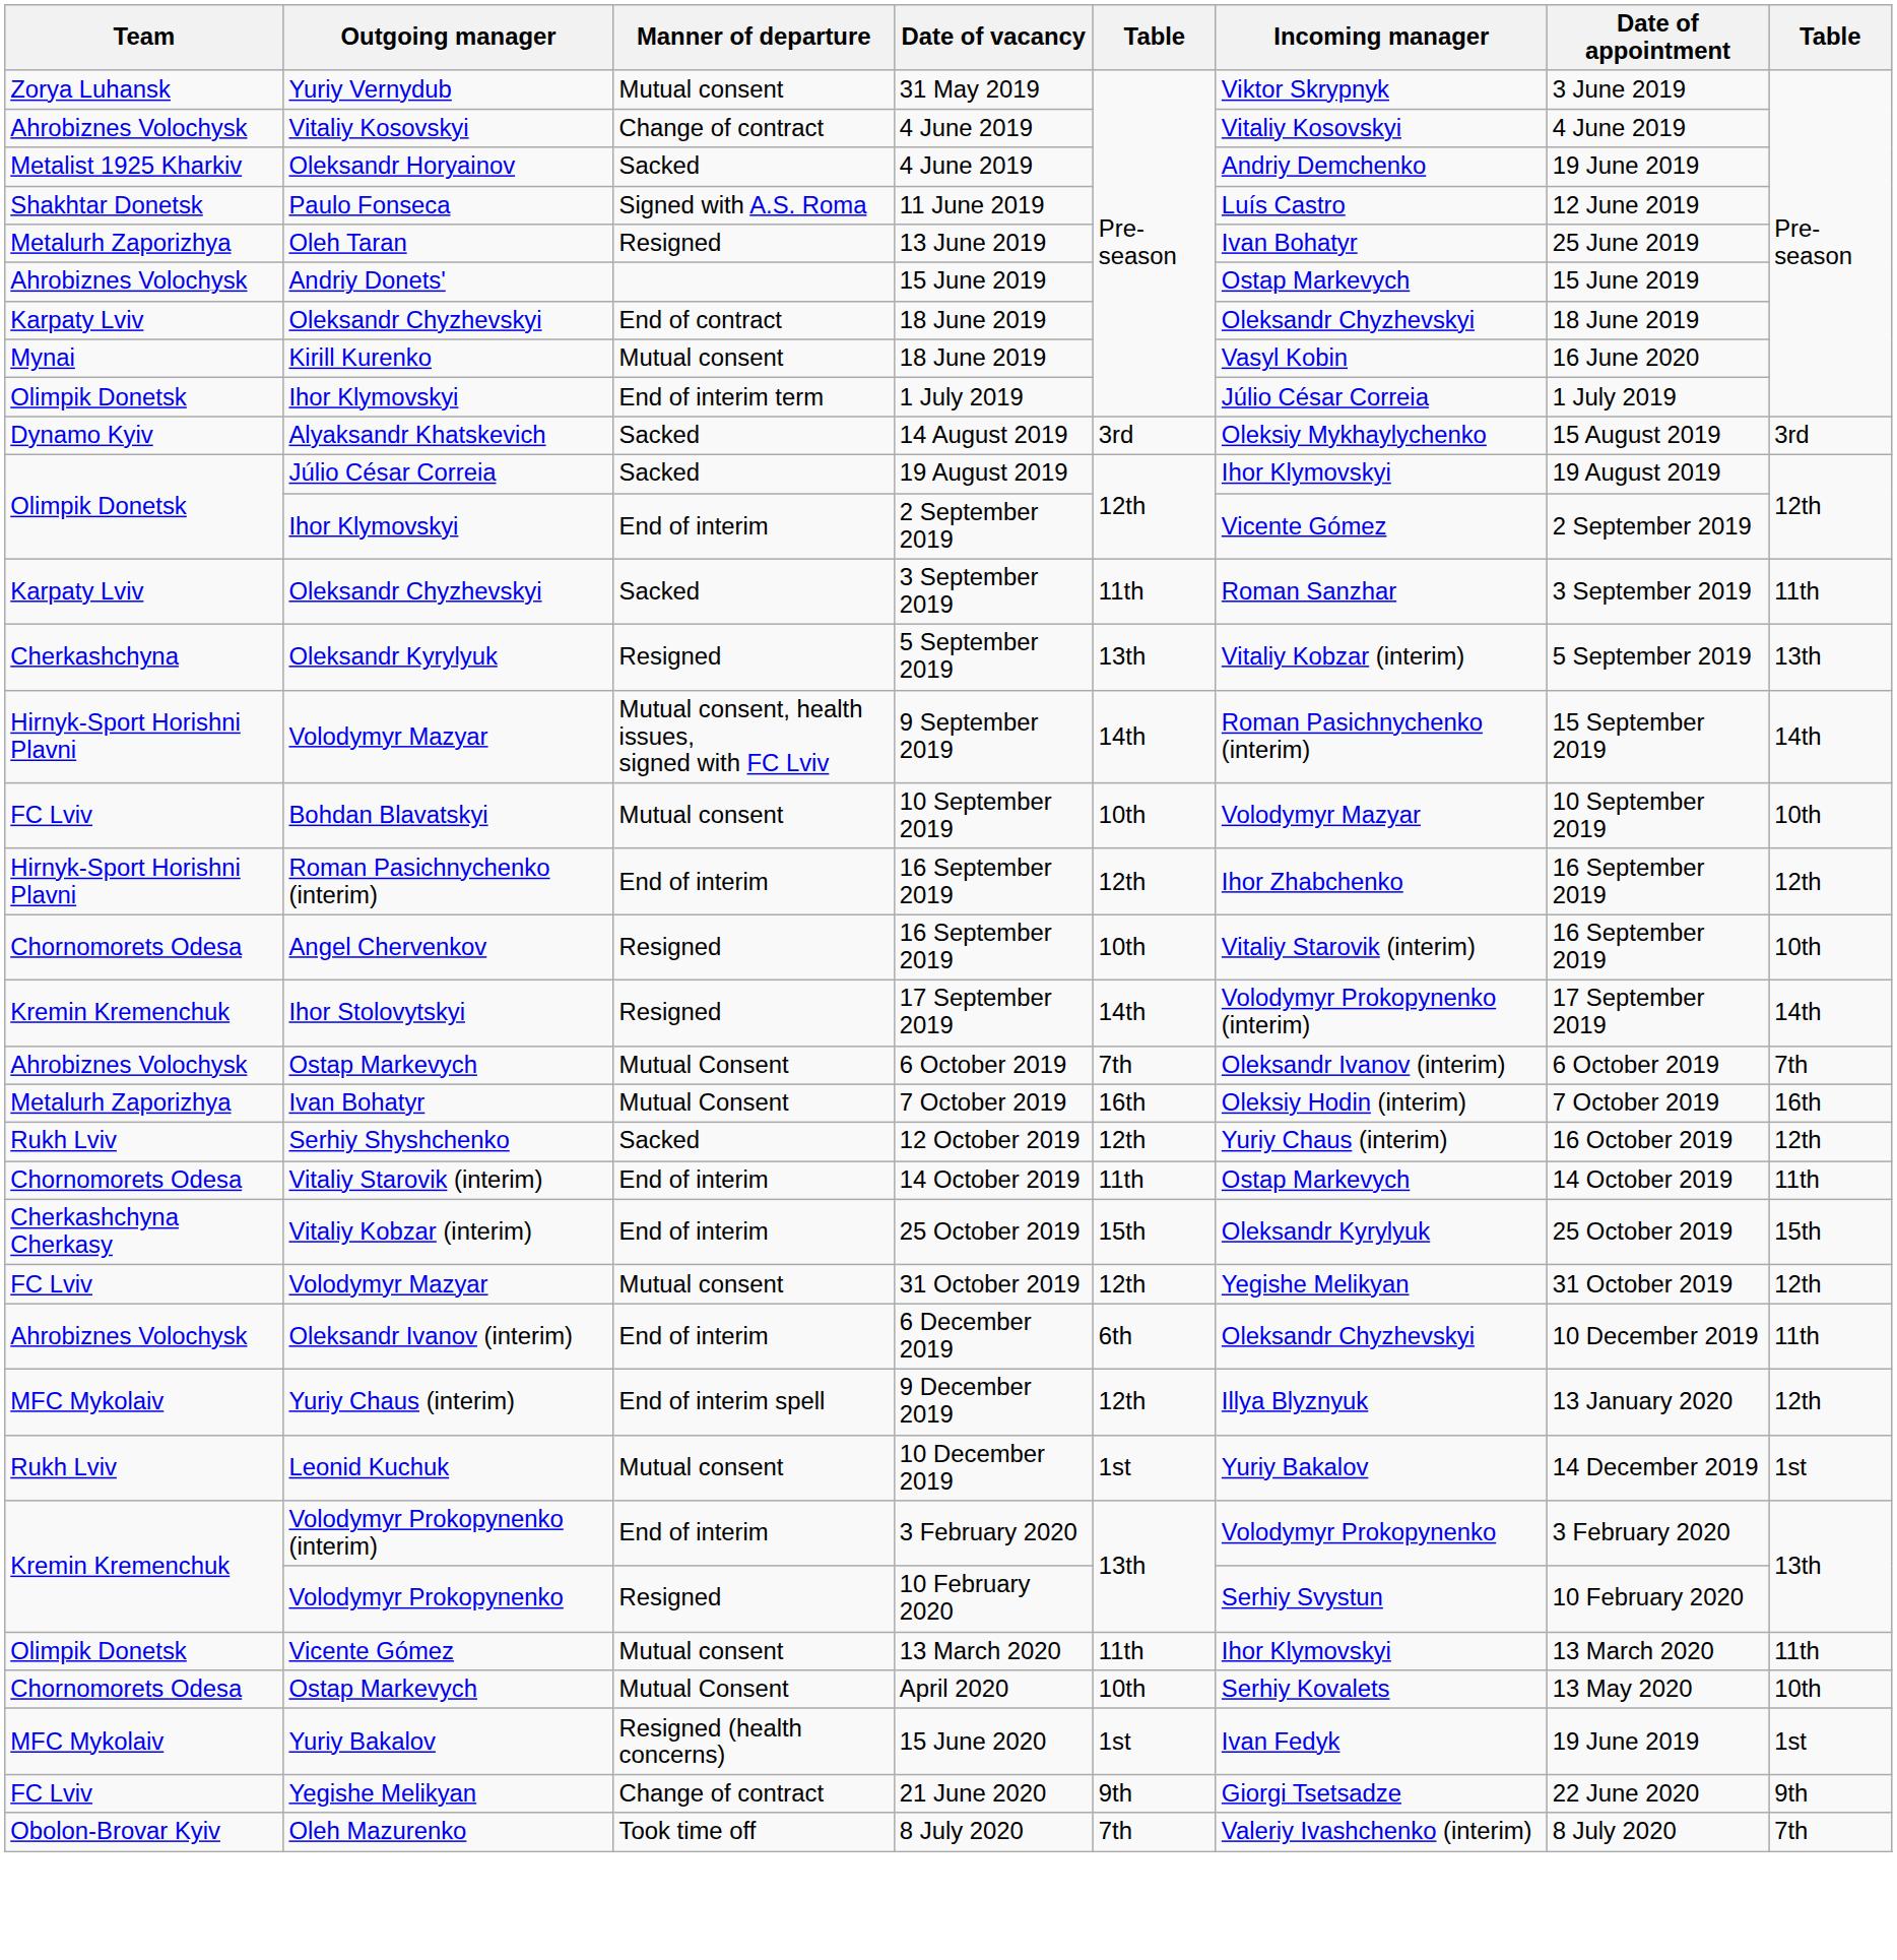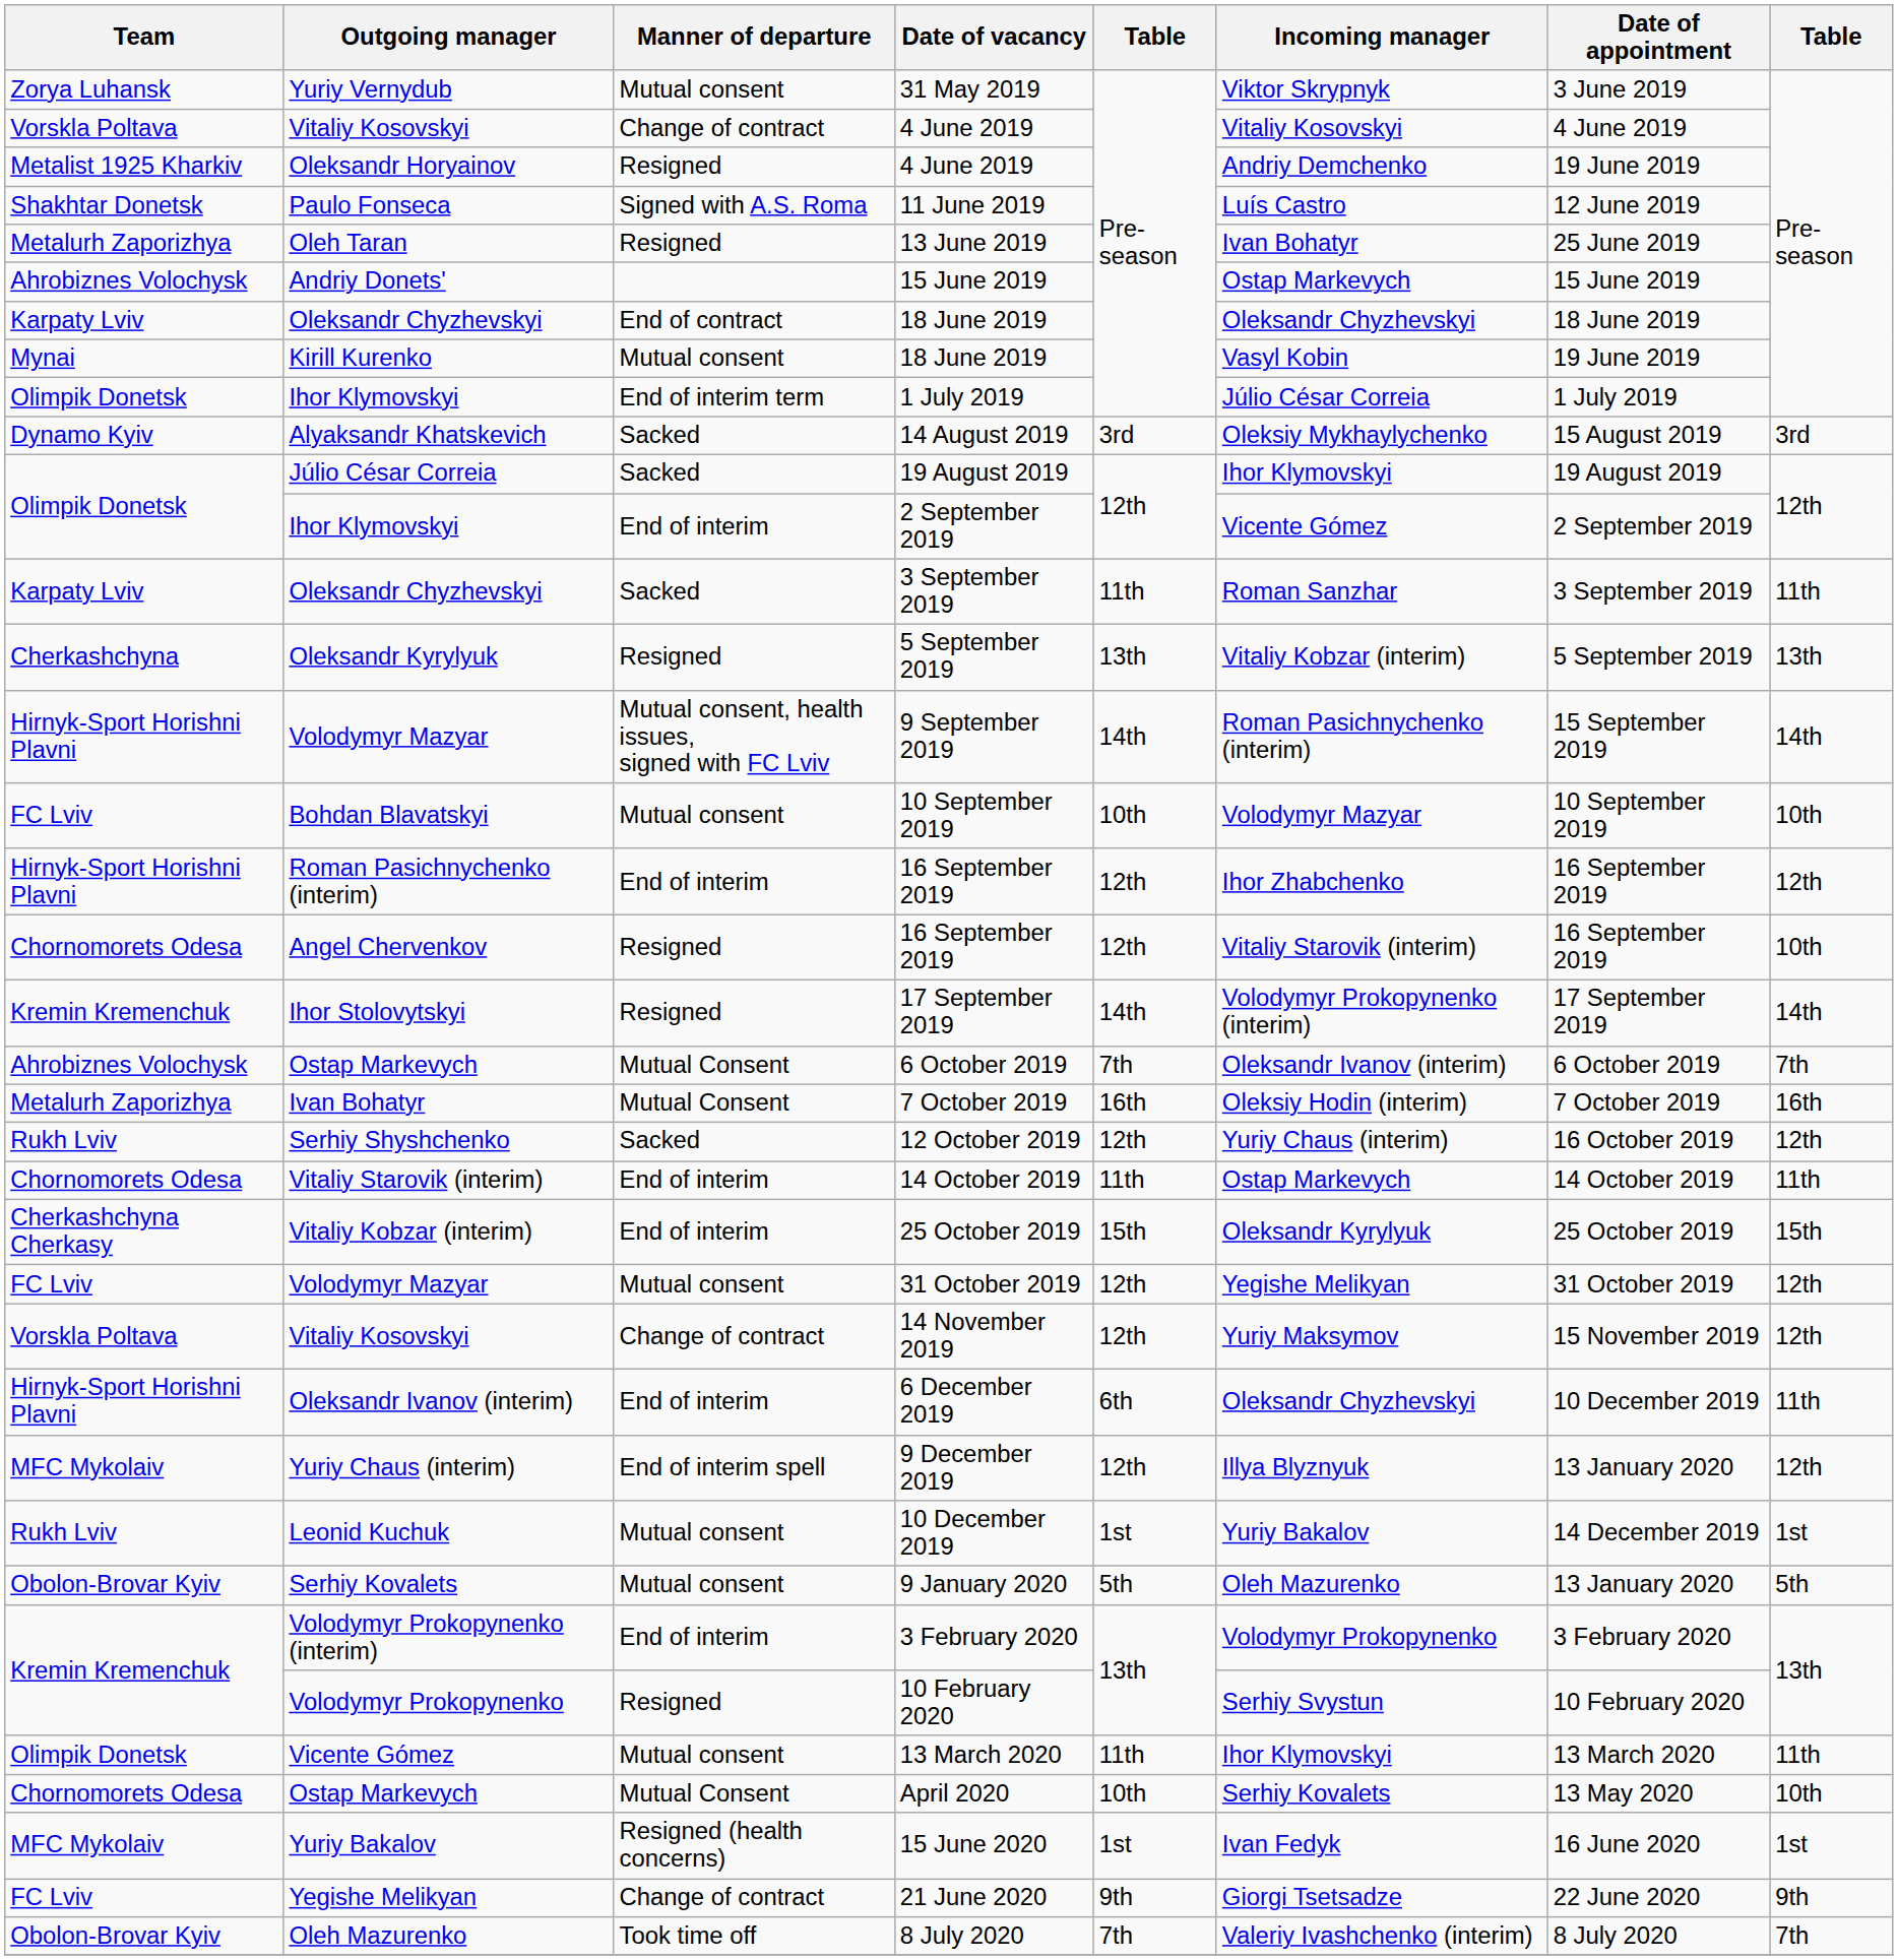Vitaliy Kosovskyi / 4 June 2019 | Team: Ahrobiznes Volochysk -> Vorskla Poltava
Oleksandr Horyainov / 4 June 2019 | Manner of departure: Sacked -> Resigned
Kirill Kurenko / 18 June 2019 | Date of appointment: 16 June 2020 -> 19 June 2019
Angel Chervenkov / 16 September 2019 | column 5: 10th -> 12th
+ row: Vorskla Poltava | Vitaliy Kosovskyi | Change of contract | 14 November 2019 | 12th | Yuriy Maksymov | 15 November 2019 | 12th
6 December 2019 | Team: Ahrobiznes Volochysk -> Hirnyk-Sport Horishni Plavni
+ row: Obolon-Brovar Kyiv | Serhiy Kovalets | Mutual consent | 9 January 2020 | 5th | Oleh Mazurenko | 13 January 2020 | 5th
15 June 2020 | Date of appointment: 19 June 2019 -> 16 June 2020
